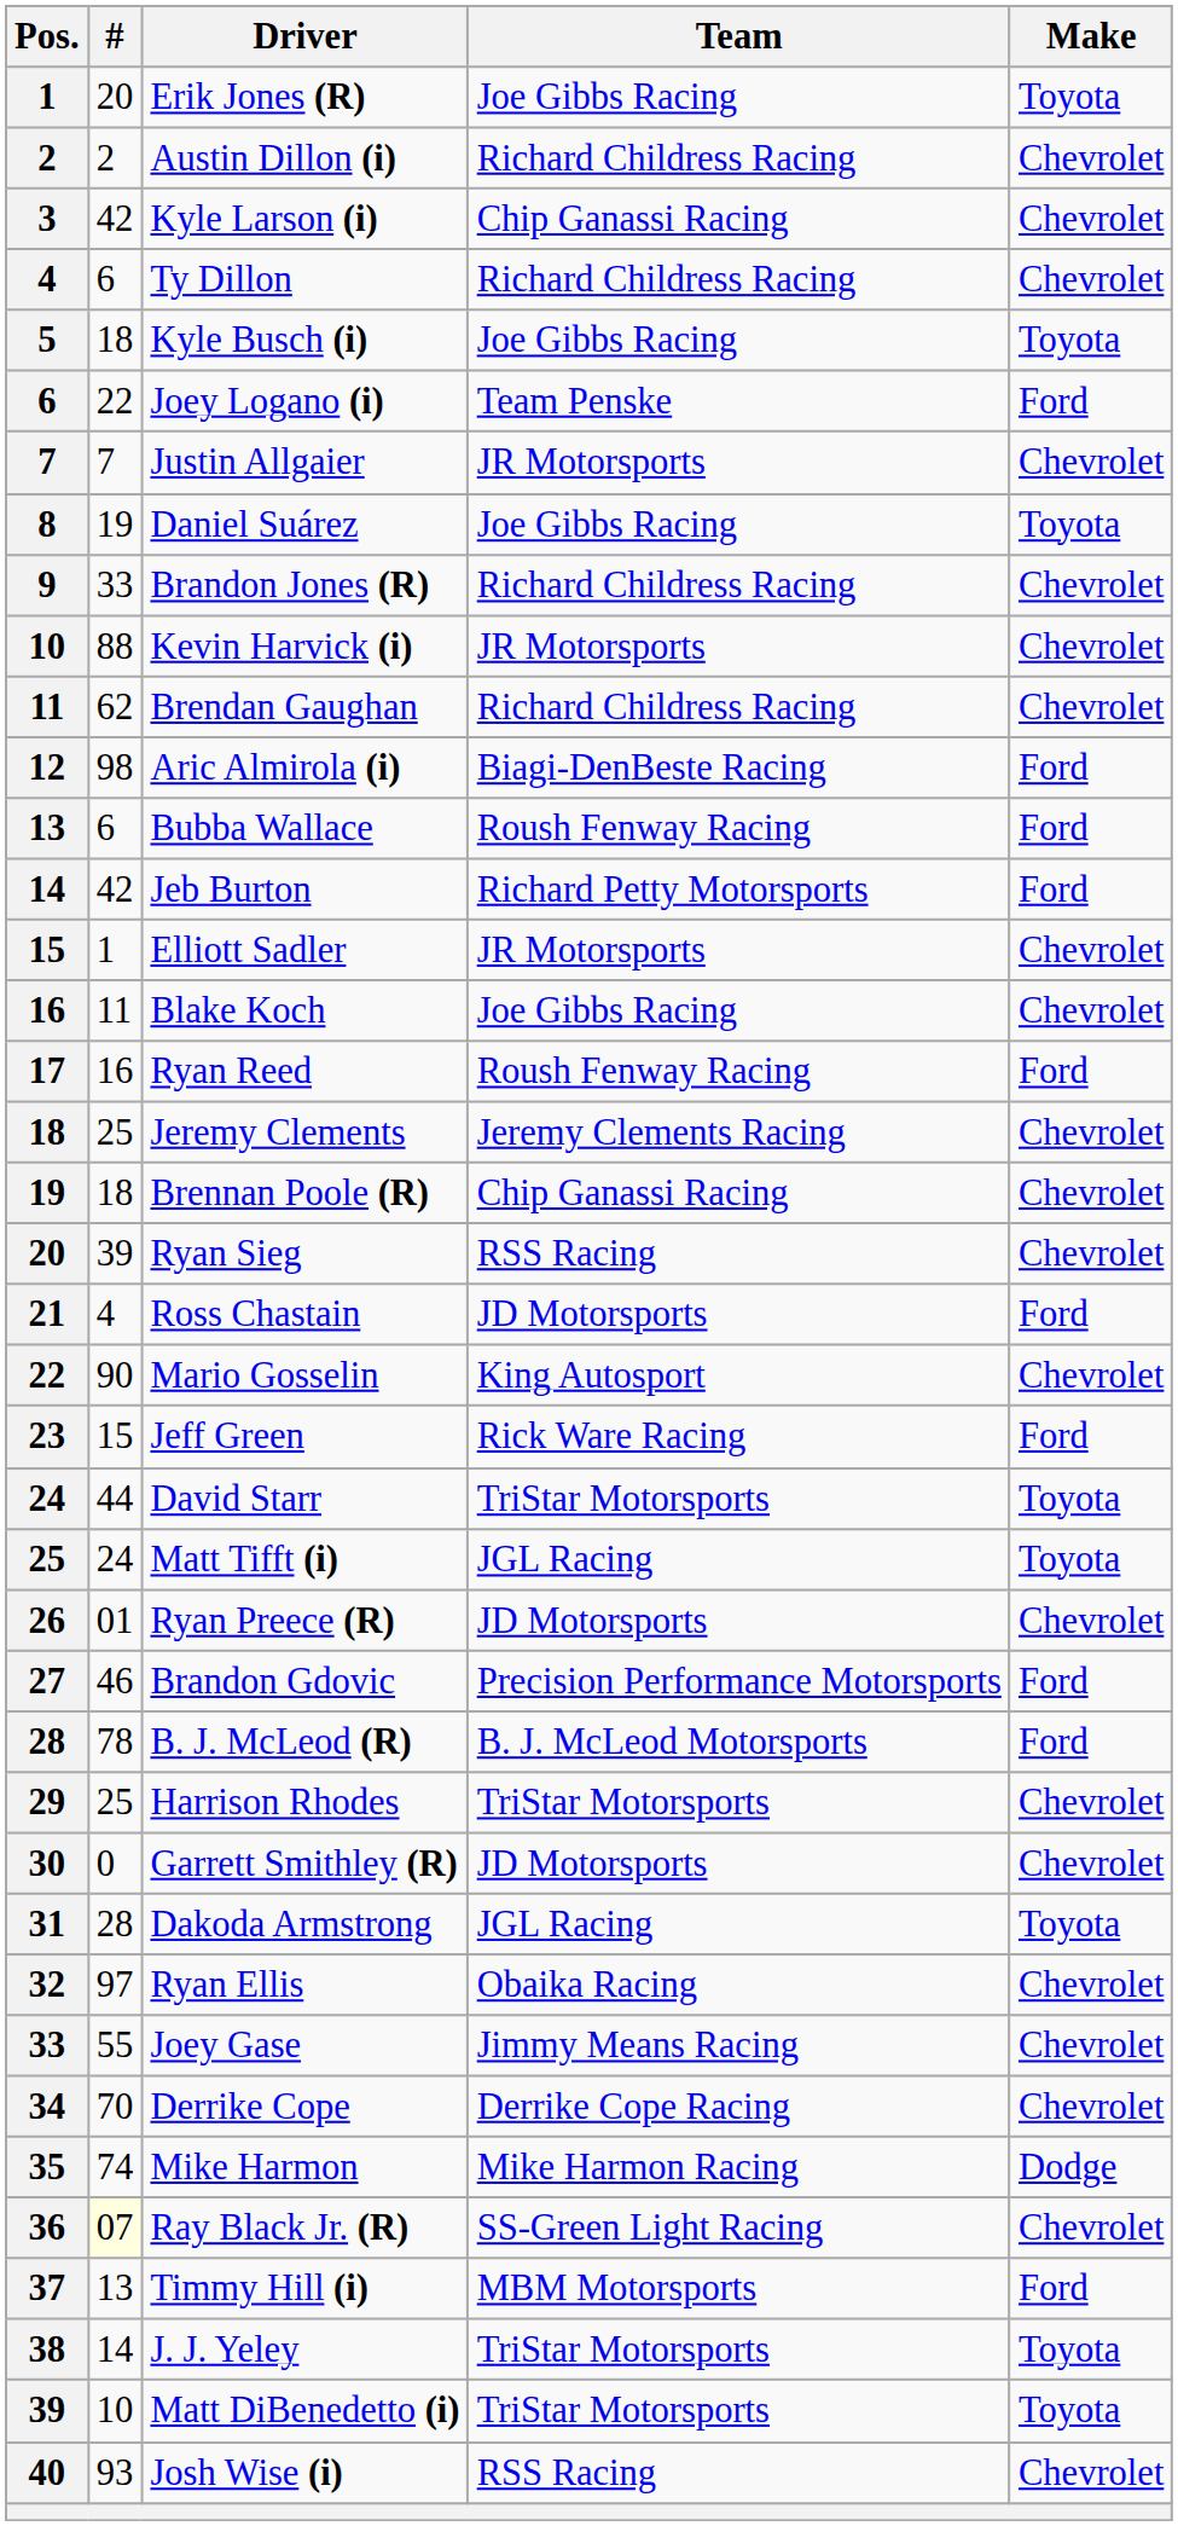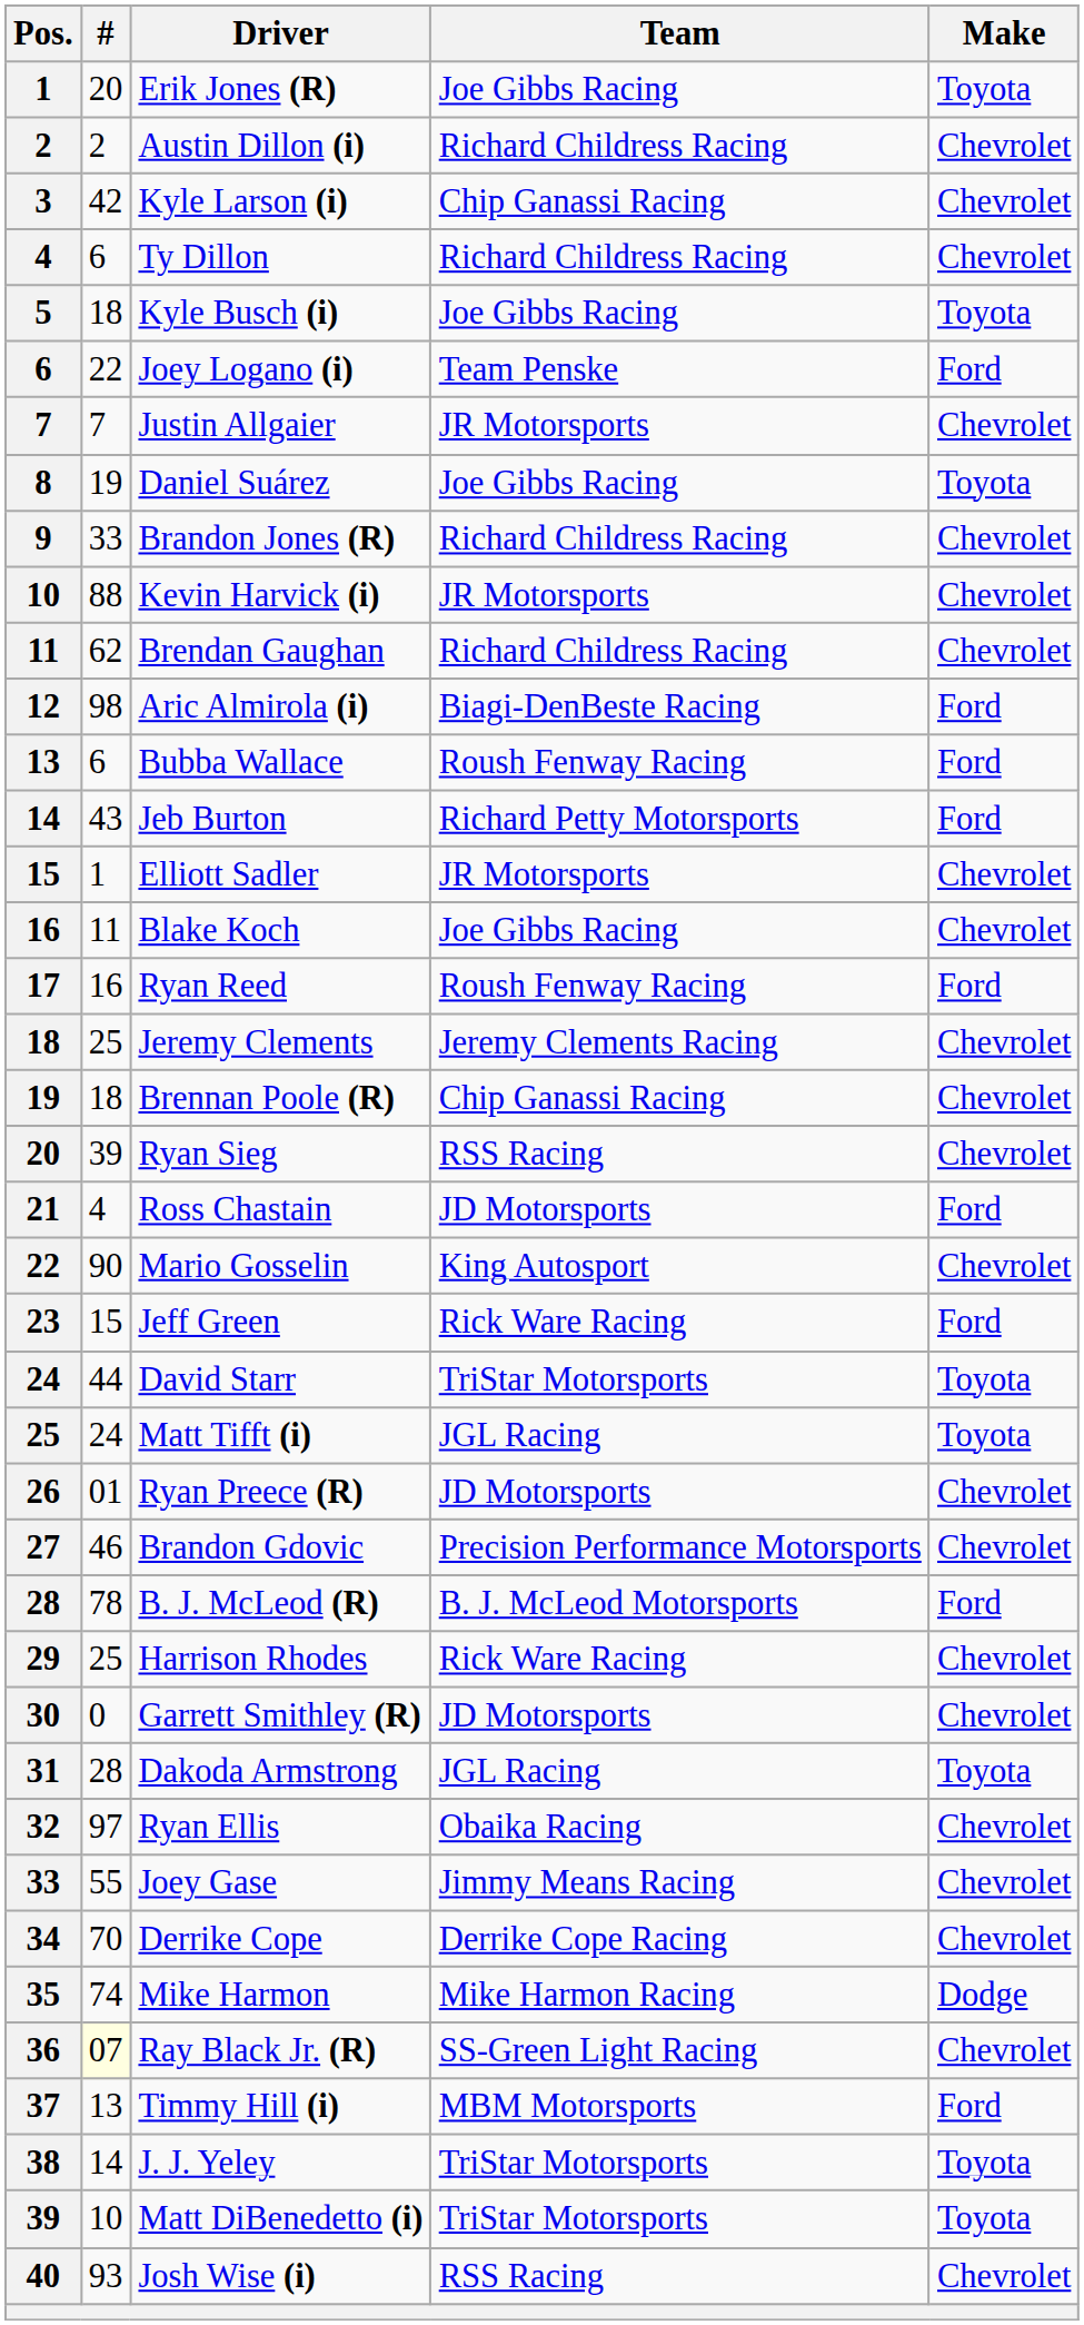Jeb Burton | #: 42 -> 43
Brandon Gdovic | Make: Ford -> Chevrolet
Harrison Rhodes | Team: TriStar Motorsports -> Rick Ware Racing
